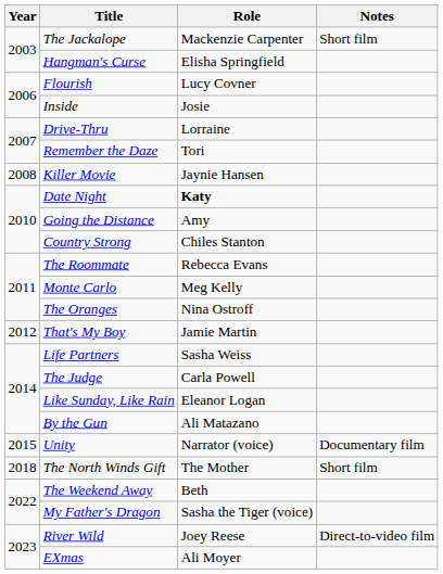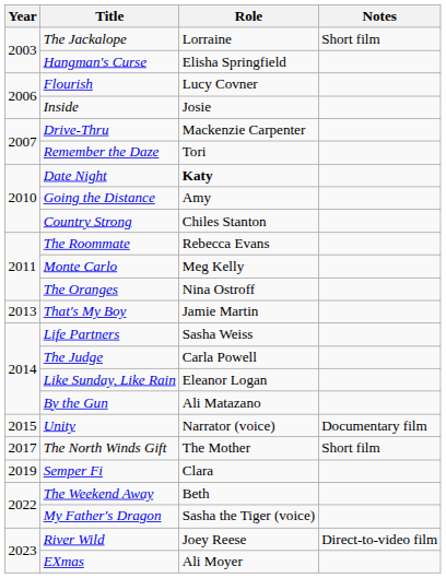The Jackalope | Role: Mackenzie Carpenter -> Lorraine
Drive-Thru | Role: Lorraine -> Mackenzie Carpenter
- row: 2008 | Killer Movie | Jaynie Hansen
That's My Boy | Year: 2012 -> 2013
The North Winds Gift | Year: 2018 -> 2017
+ row: 2019 | Semper Fi | Clara
